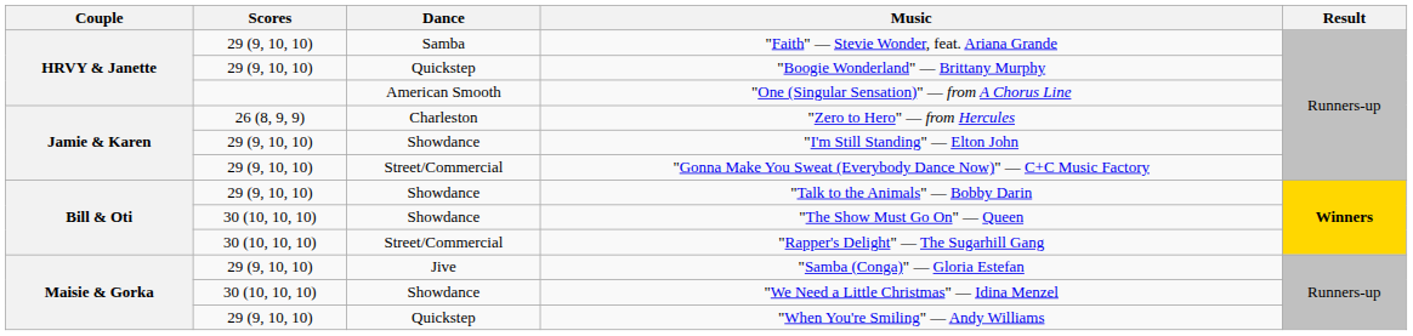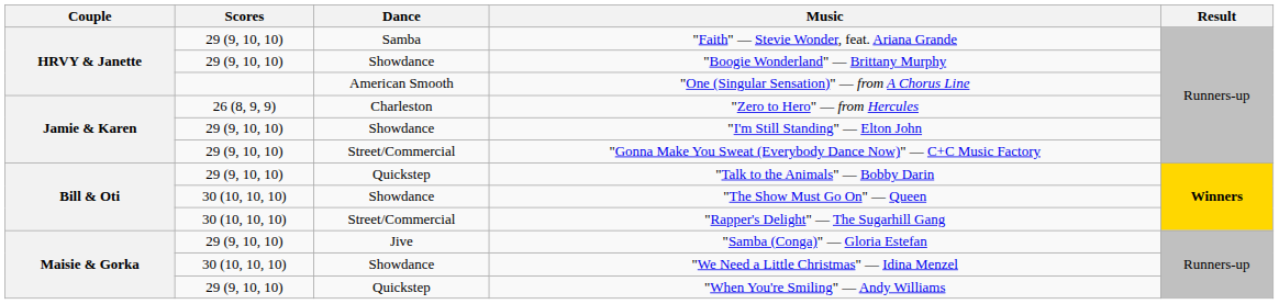"Boogie Wonderland" — Brittany Murphy | Dance: Quickstep -> Showdance
"Talk to the Animals" — Bobby Darin | Dance: Showdance -> Quickstep
